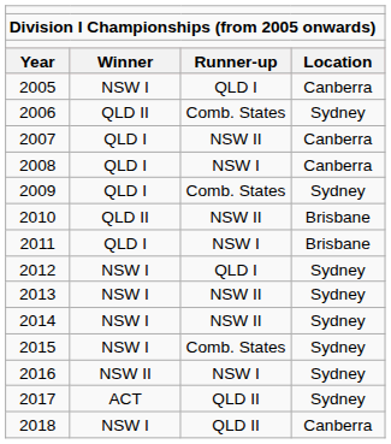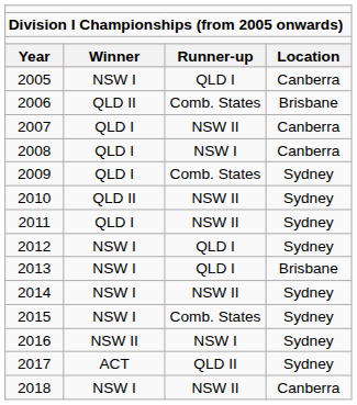2006 | column 4: Sydney -> Brisbane
2010 | column 4: Brisbane -> Sydney
2011 | column 3: NSW I -> NSW II
2011 | column 4: Brisbane -> Sydney
2013 | column 3: NSW II -> QLD I
2013 | column 4: Sydney -> Brisbane
2018 | column 3: QLD II -> NSW II
